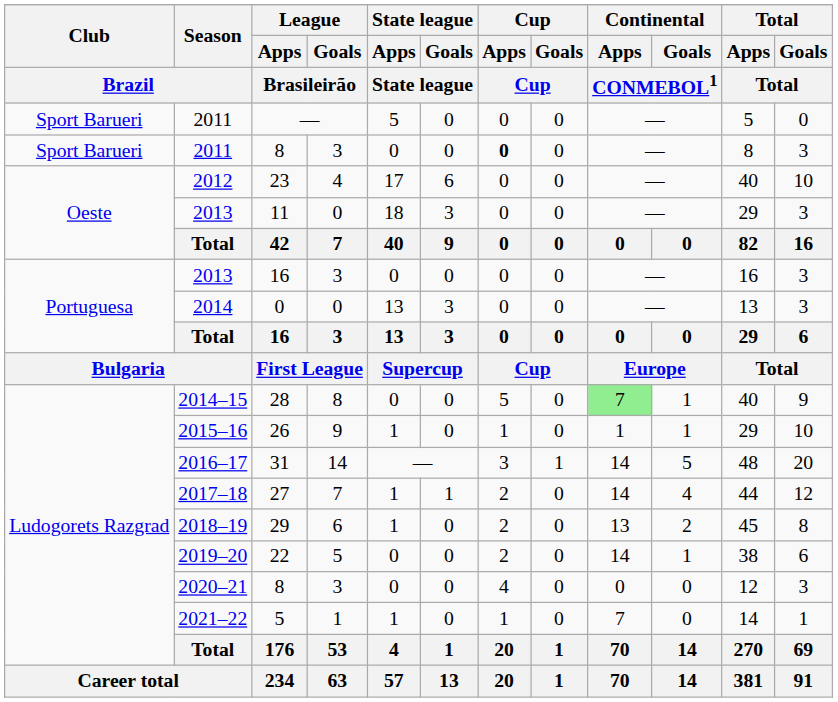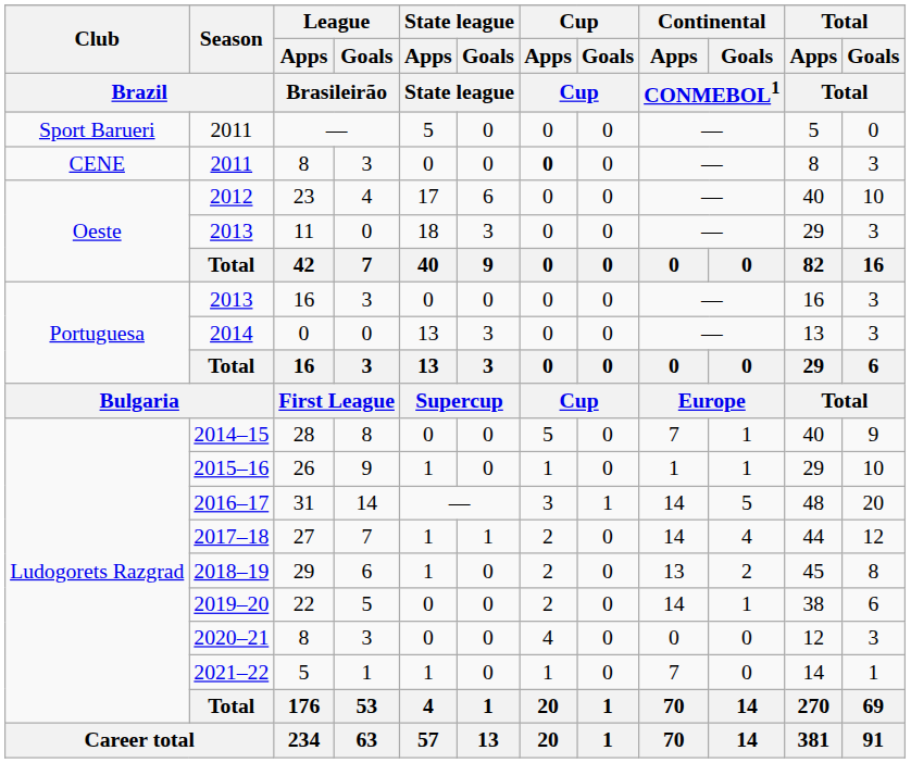2011 / 8 | Club / Brazil: Sport Barueri -> CENE
28 | Continental / Apps / CONMEBOL1: lightgreen background -> no background
